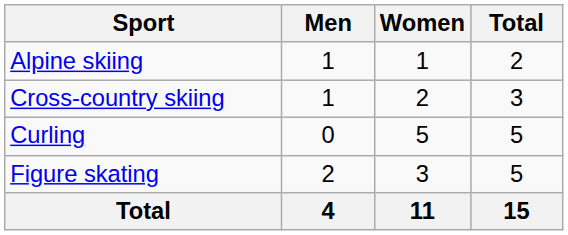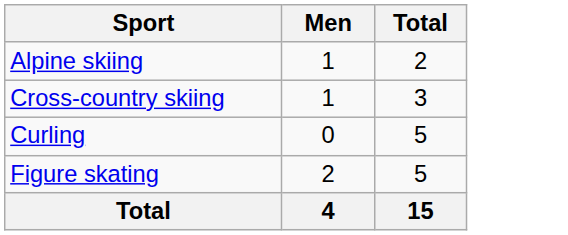- column: Women | 1 | 2 | 5 | 3 | 11
